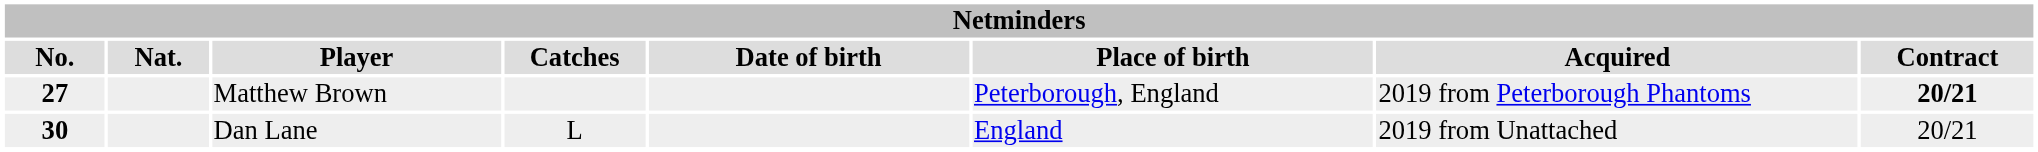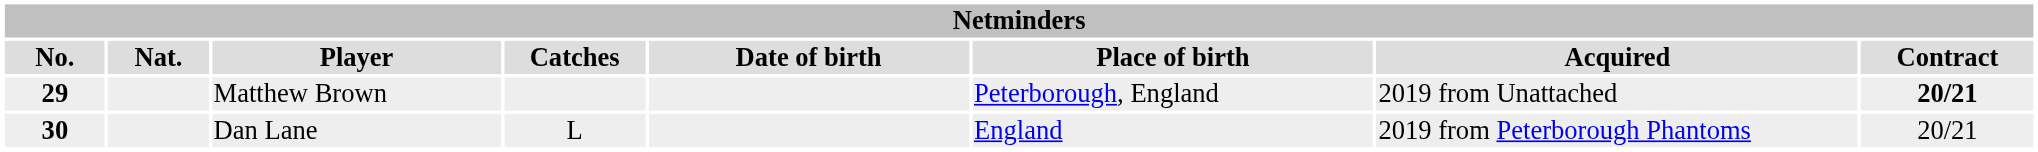Matthew Brown | No.: 27 -> 29
Matthew Brown | Acquired: 2019 from Peterborough Phantoms -> 2019 from Unattached
Dan Lane | Acquired: 2019 from Unattached -> 2019 from Peterborough Phantoms
